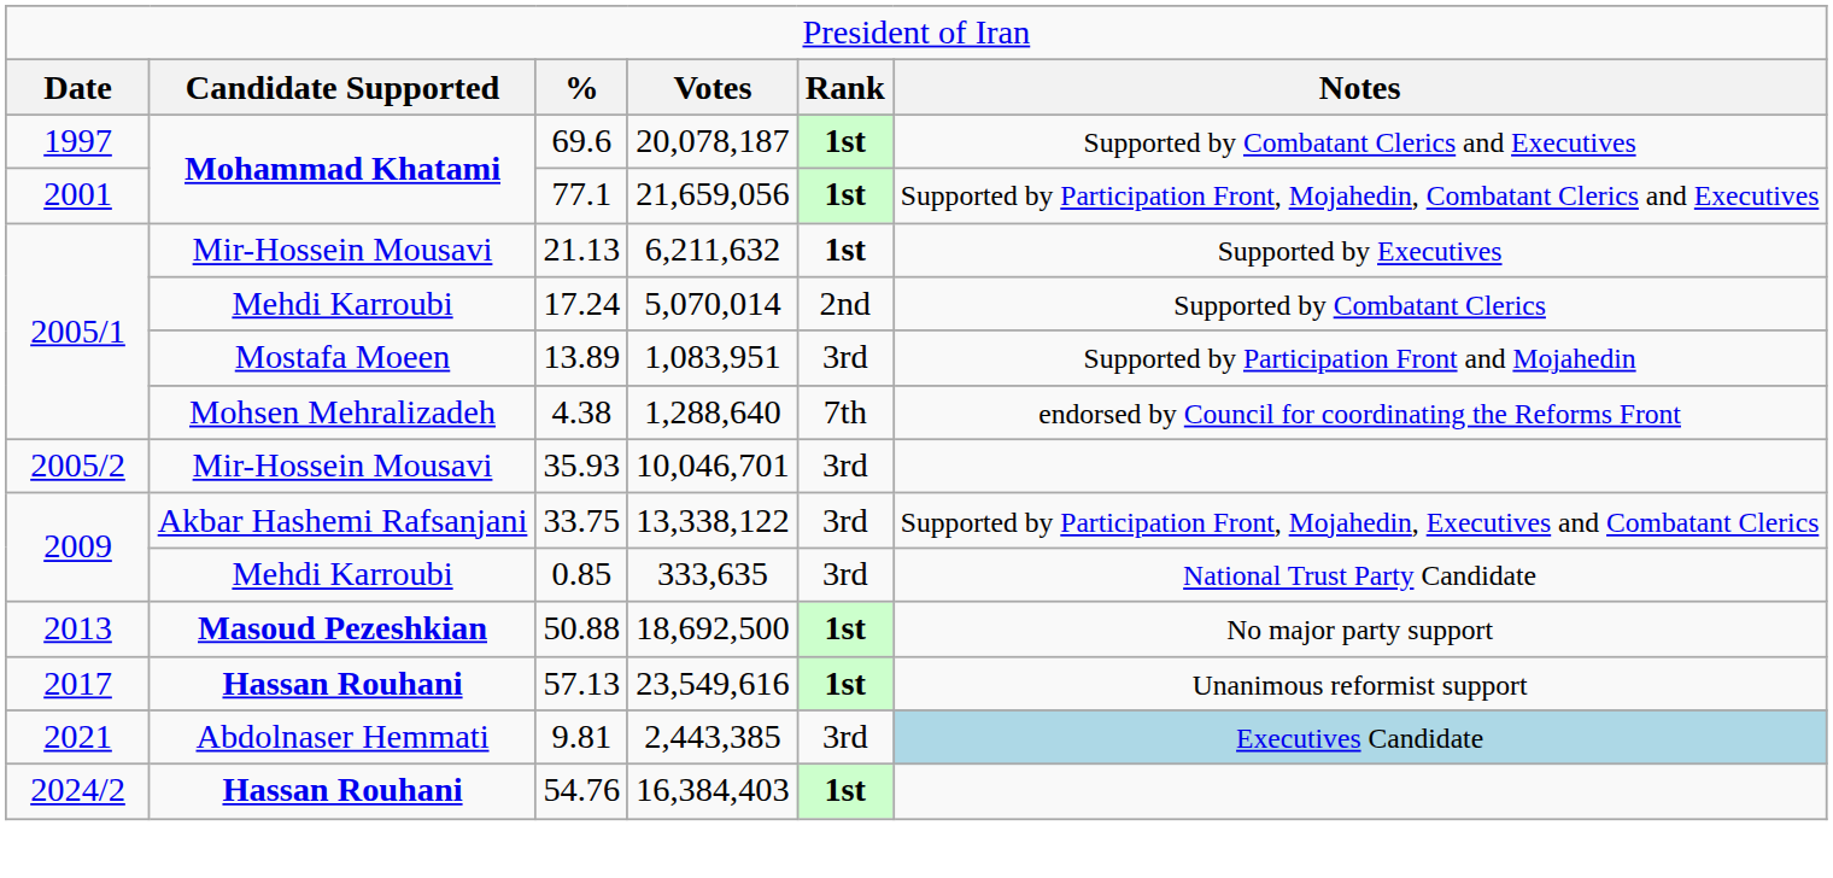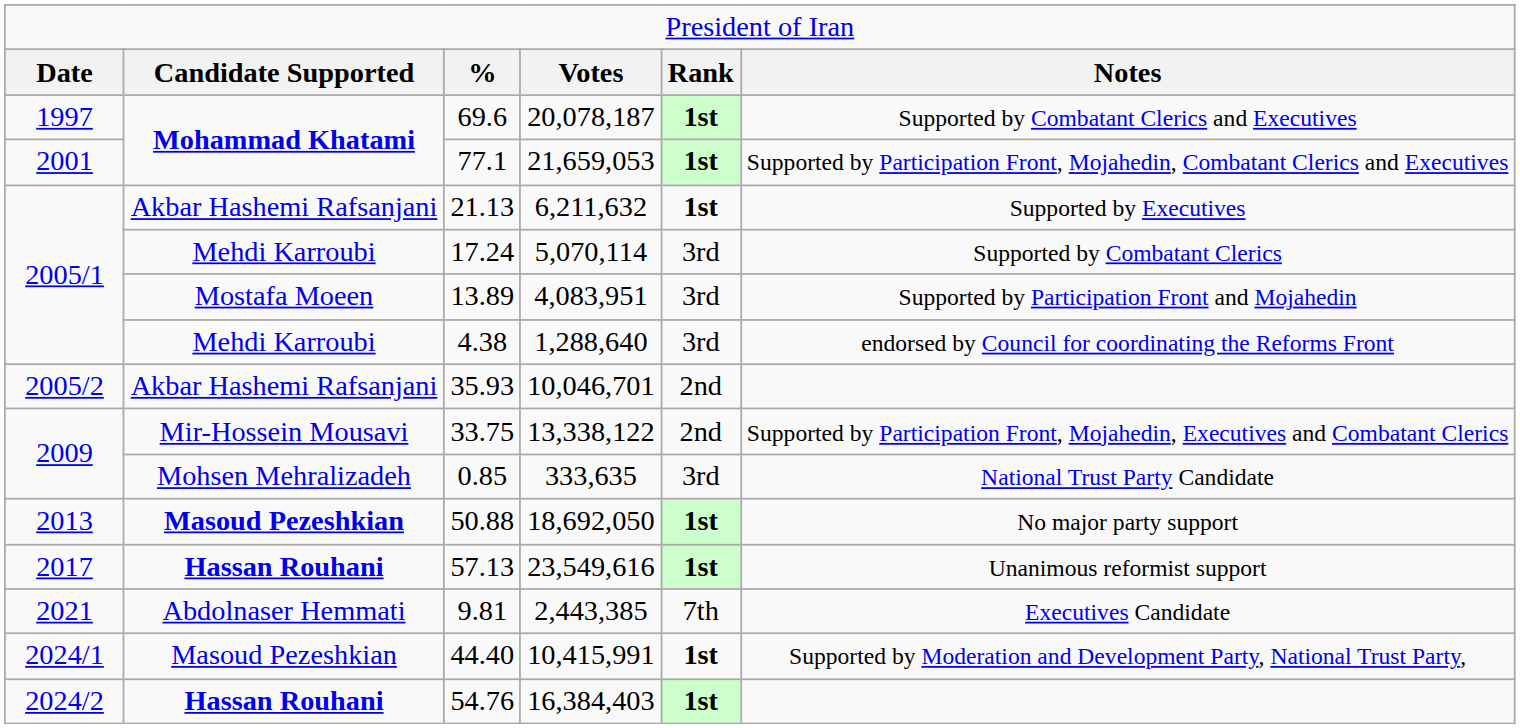77.1 | column 4: 21,659,056 -> 21,659,053
21.13 | column 2: Mir-Hossein Mousavi -> Akbar Hashemi Rafsanjani
17.24 | column 4: 5,070,014 -> 5,070,114
17.24 | column 5: 2nd -> 3rd
13.89 | column 4: 1,083,951 -> 4,083,951
4.38 | column 2: Mohsen Mehralizadeh -> Mehdi Karroubi
4.38 | column 5: 7th -> 3rd
35.93 | column 2: Mir-Hossein Mousavi -> Akbar Hashemi Rafsanjani
35.93 | column 5: 3rd -> 2nd
33.75 | column 2: Akbar Hashemi Rafsanjani -> Mir-Hossein Mousavi
33.75 | column 5: 3rd -> 2nd
0.85 | column 2: Mehdi Karroubi -> Mohsen Mehralizadeh
50.88 | column 4: 18,692,500 -> 18,692,050
9.81 | column 5: 3rd -> 7th
9.81 | column 6: lightblue background -> no background
+ row: 2024/1 | Masoud Pezeshkian | 44.40 | 10,415,991 | 1st | Supported by Moderation and Development Party, National Trust Party,
